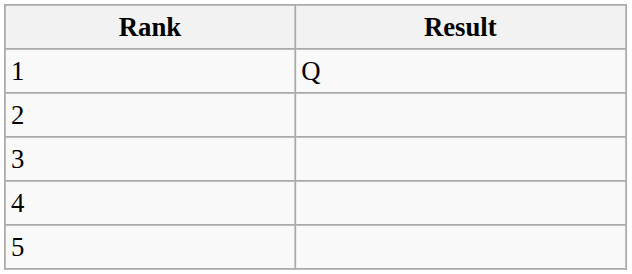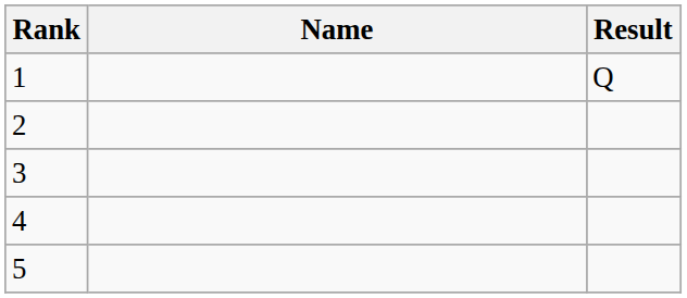+ column: Name
